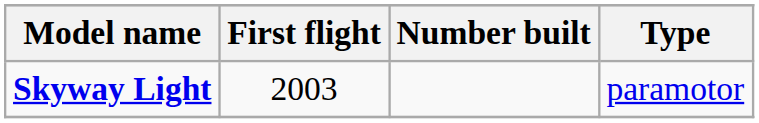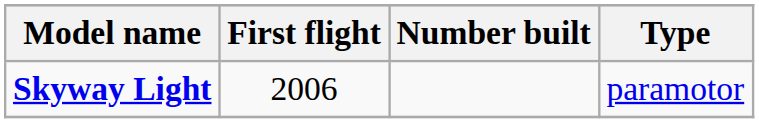Skyway Light | First flight: 2003 -> 2006
